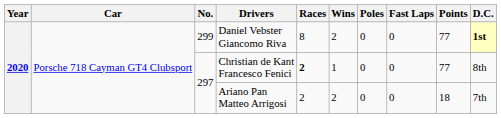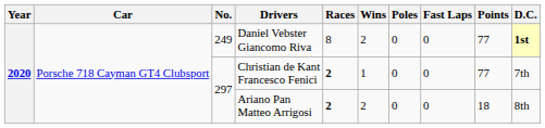Daniel Vebster Giancomo Riva | No.: 299 -> 249
Christian de Kant Francesco Fenici | D.C.: 8th -> 7th
Ariano Pan Matteo Arrigosi | Races: normal -> bold
Ariano Pan Matteo Arrigosi | D.C.: 7th -> 8th
